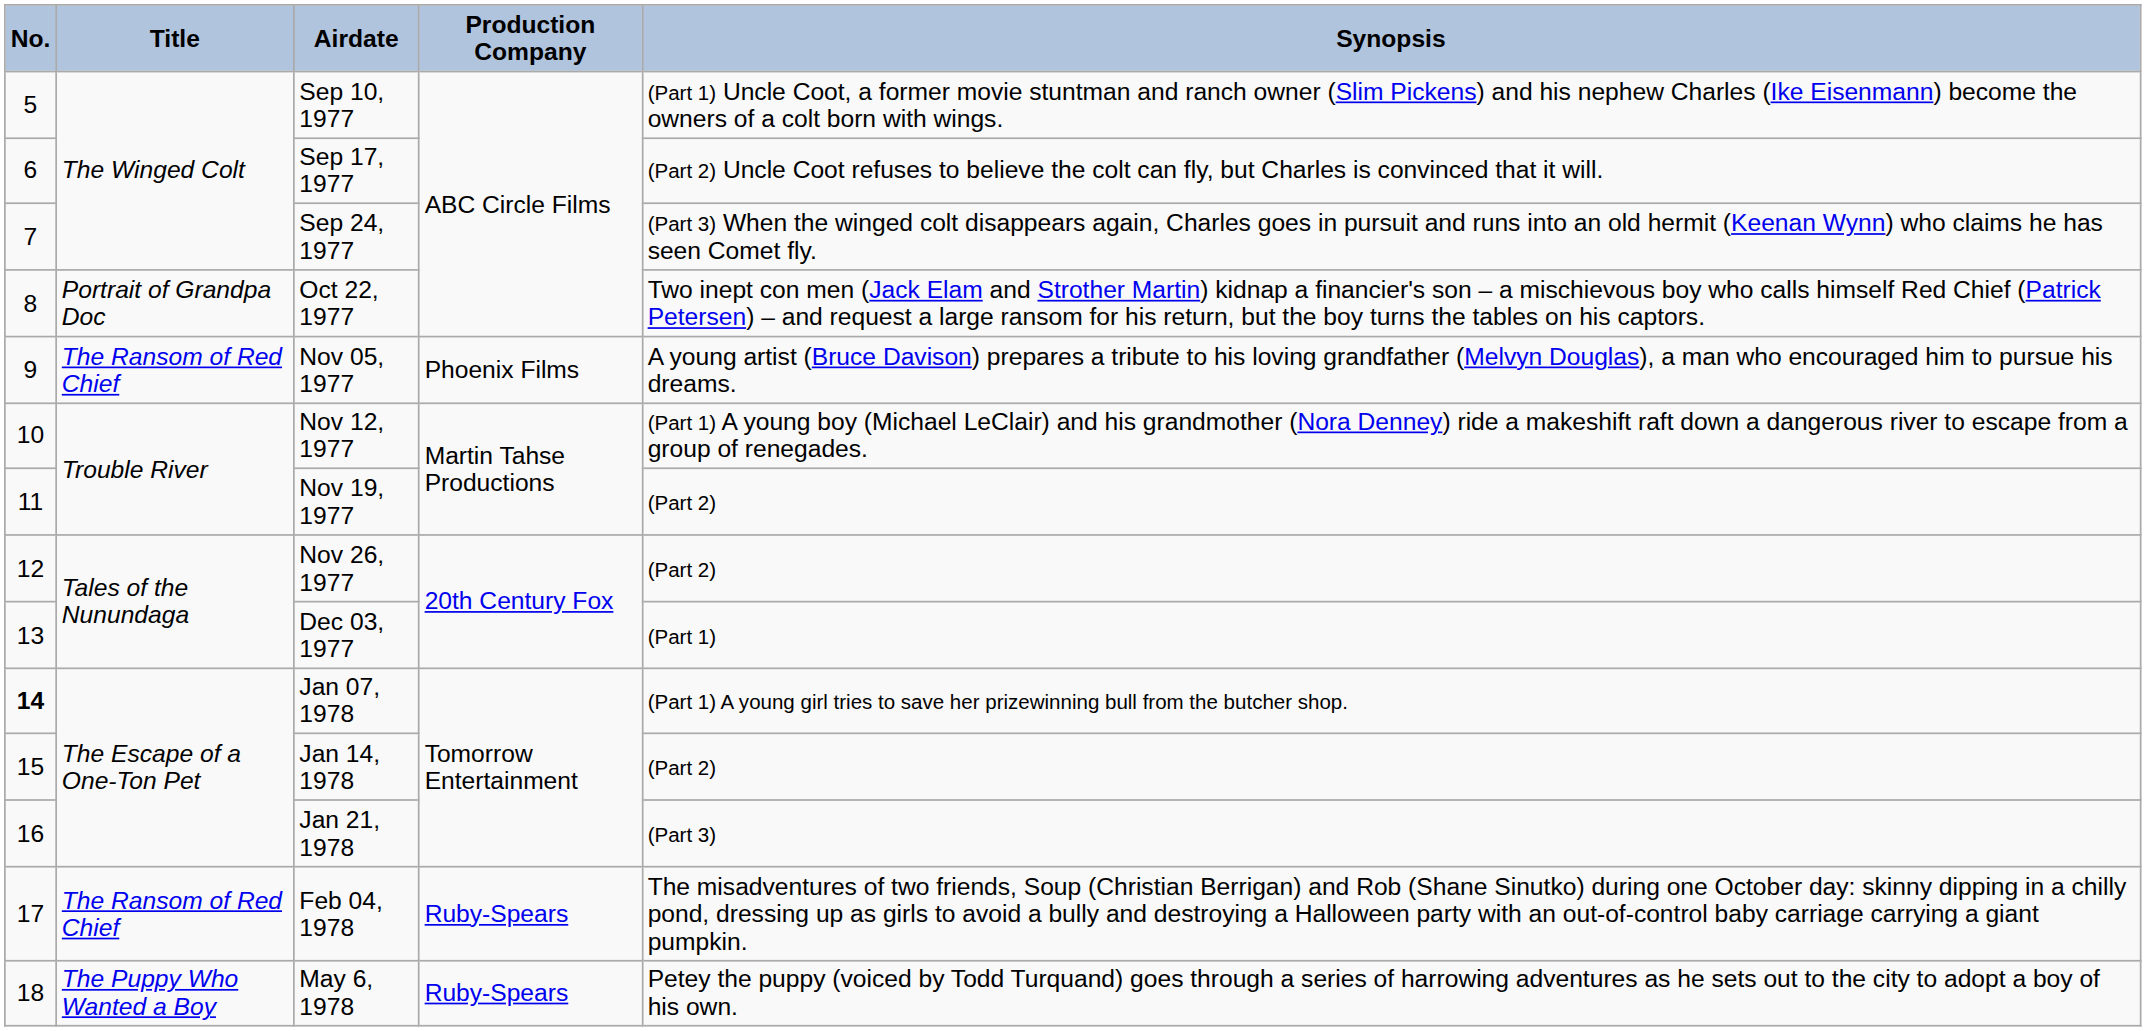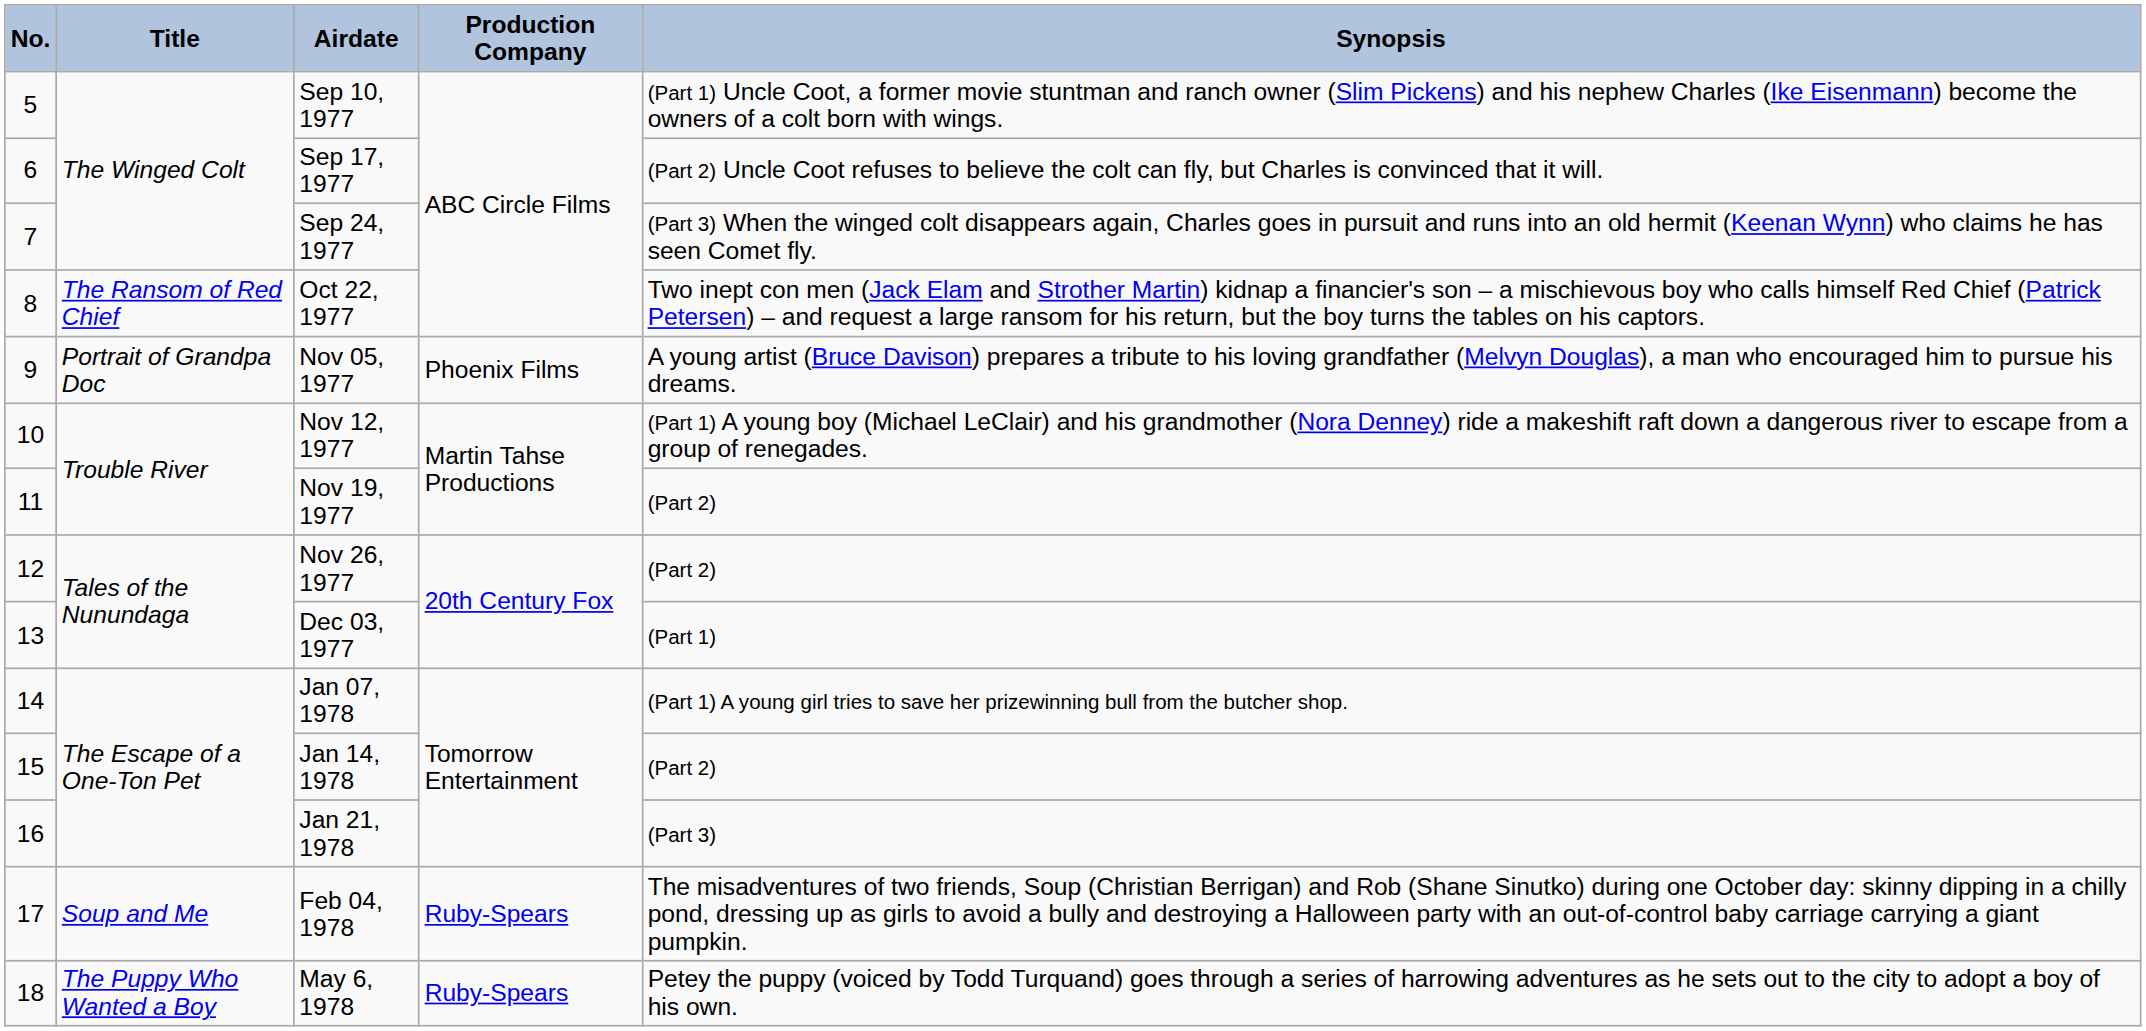Oct 22, 1977 | Title: Portrait of Grandpa Doc -> The Ransom of Red Chief
Nov 05, 1977 | Title: The Ransom of Red Chief -> Portrait of Grandpa Doc
Jan 07, 1978 | No.: bold -> normal
Feb 04, 1978 | Title: The Ransom of Red Chief -> Soup and Me
